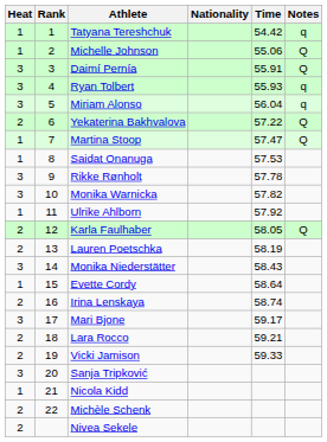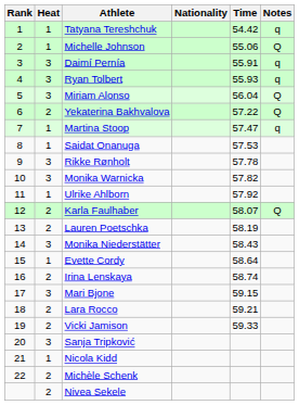columns swapped: Rank <-> Heat
Daimí Pernía | Notes: Q -> q
Miriam Alonso | Notes: q -> Q
Martina Stoop | Notes: Q -> q
Karla Faulhaber | Time: 58.05 -> 58.07
Mari Bjone | Time: 59.17 -> 59.15
